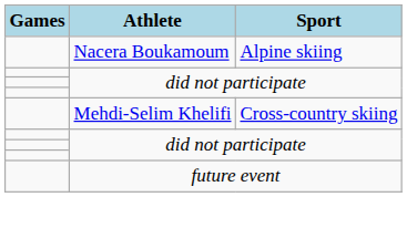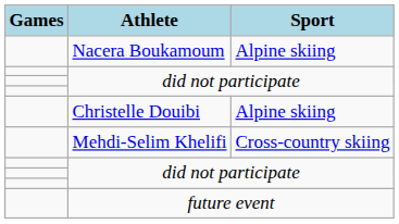+ row: Christelle Douibi | Alpine skiing
